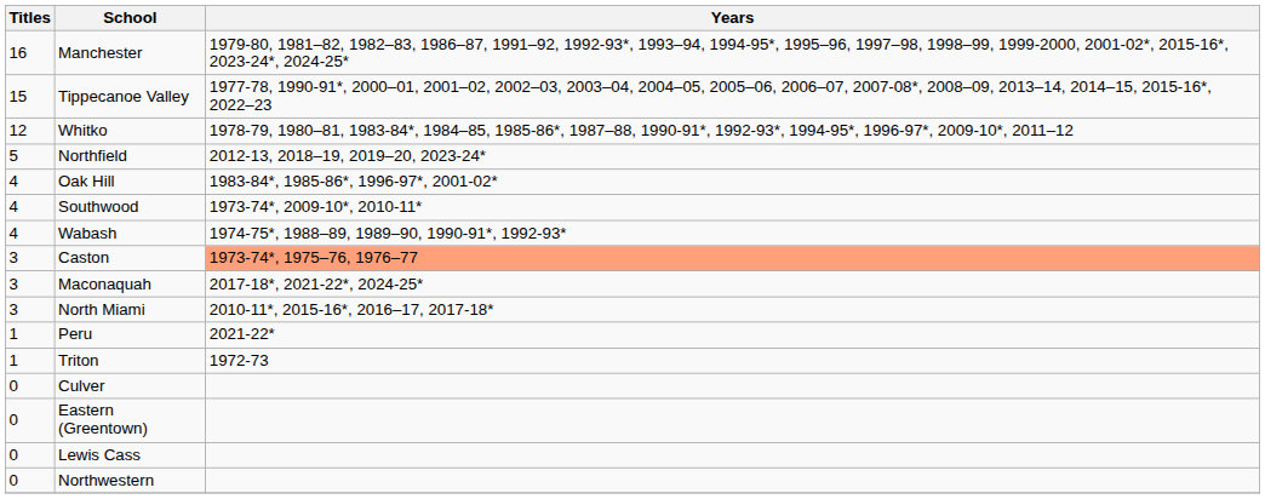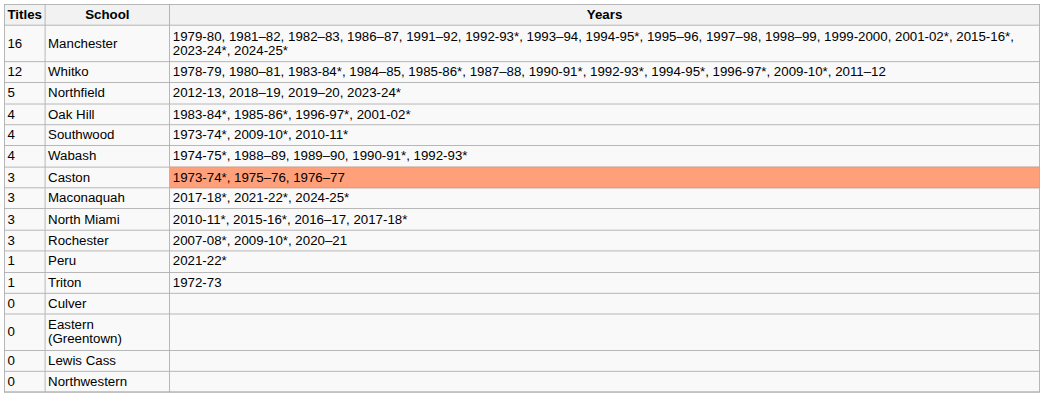- row: 15 | Tippecanoe Valley | 1977-78, 1990-91*, 2000–01, 2001–02, 2002–03, 2003–04, 2004–05, 2005–06, 2006–07, 2007-08*, 2008–09, 2013–14, 2014–15, 2015-16*, 2022–23
+ row: 3 | Rochester | 2007-08*, 2009-10*, 2020–21
